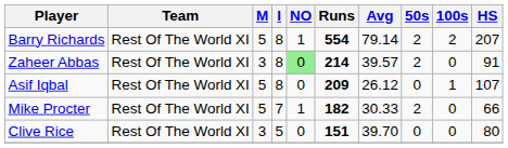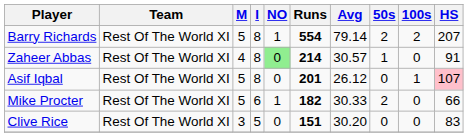Zaheer Abbas | M: 3 -> 4
Zaheer Abbas | Avg: 39.57 -> 30.57
Zaheer Abbas | 50s: 2 -> 1
Asif Iqbal | Runs: 209 -> 201
Asif Iqbal | HS: no background -> pink background
Mike Procter | I: 7 -> 6
Clive Rice | Avg: 39.70 -> 30.20
Clive Rice | HS: 80 -> 83
